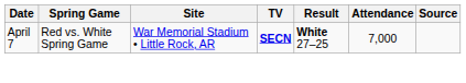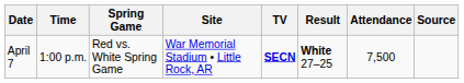+ column: Time | 1:00 p.m.
April 7 | Attendance: 7,000 -> 7,500
